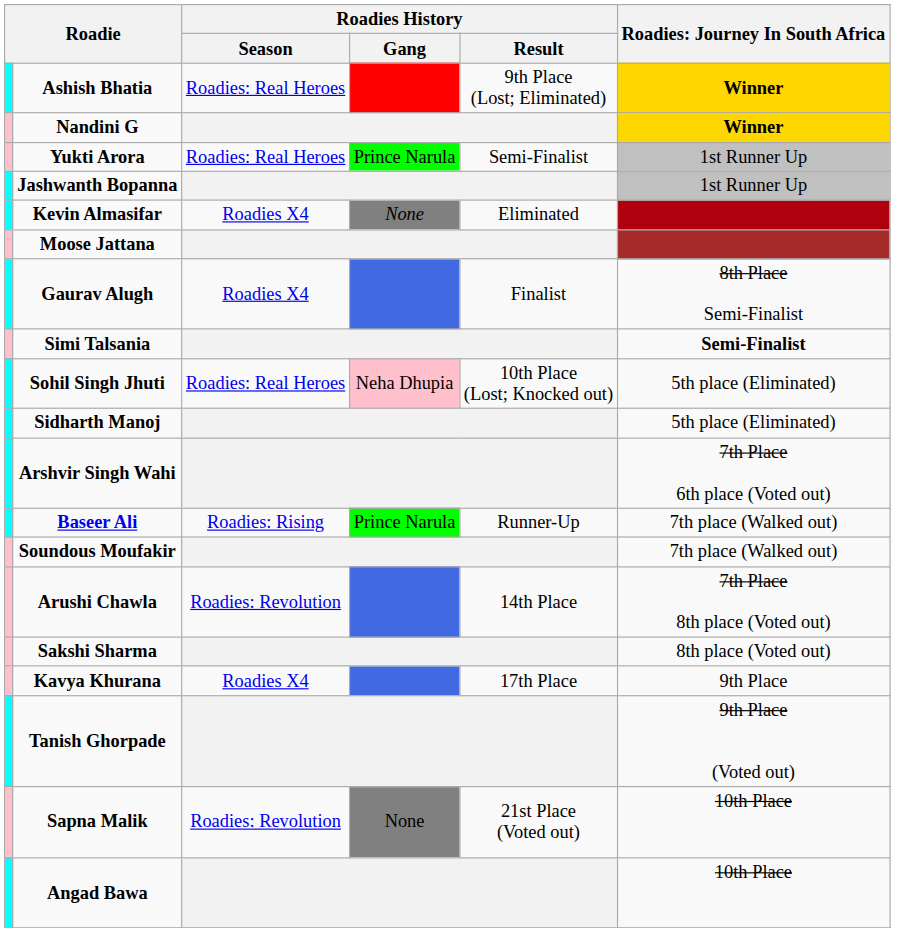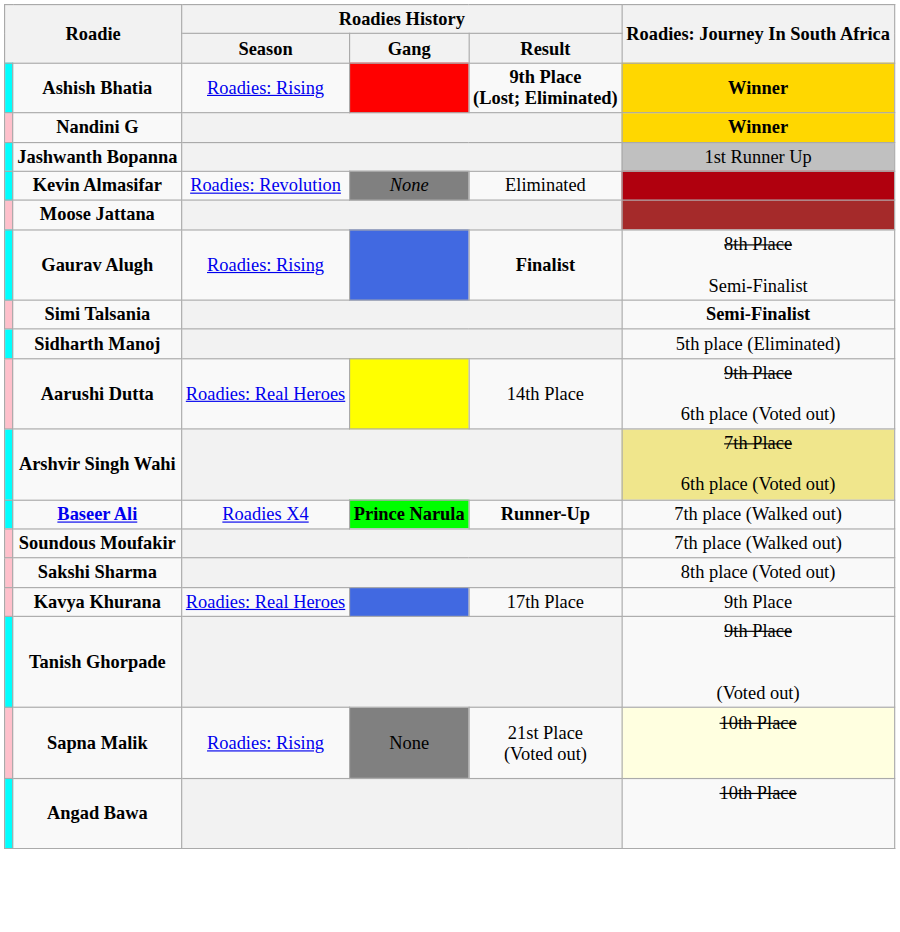Ashish Bhatia | Roadies History / Season: Roadies: Real Heroes -> Roadies: Rising
Ashish Bhatia | Roadies History / Result: normal -> bold
- row: Yukti Arora | Roadies: Real Heroes | Prince Narula | Semi-Finalist | 1st Runner Up
Kevin Almasifar | Roadies History / Season: Roadies X4 -> Roadies: Revolution
Gaurav Alugh | Roadies History / Season: Roadies X4 -> Roadies: Rising
Gaurav Alugh | Roadies History / Result: normal -> bold
- row: Sohil Singh Jhuti | Roadies: Real Heroes | Neha Dhupia | 10th Place (Lost; Knocked out) | 5th place (Eliminated)
+ row: Aarushi Dutta | Roadies: Real Heroes | 14th Place | 9th Place 6th place (Voted out)
Arshvir Singh Wahi | column 6: no background -> khaki background
Baseer Ali | Roadies History / Season: Roadies: Rising -> Roadies X4
Baseer Ali | Roadies History / Gang: normal -> bold
Baseer Ali | Roadies History / Result: normal -> bold
- row: Arushi Chawla | Roadies: Revolution | 14th Place | 7th Place 8th place (Voted out)
Kavya Khurana | Roadies History / Season: Roadies X4 -> Roadies: Real Heroes
Sapna Malik | Roadies History / Season: Roadies: Revolution -> Roadies: Rising
Sapna Malik | column 6: no background -> lightyellow background
